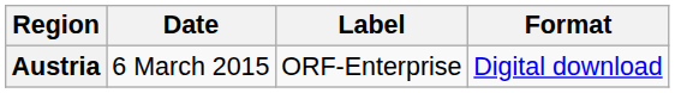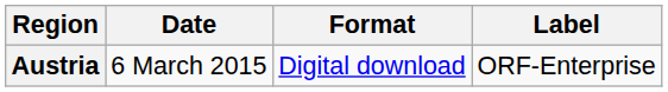columns swapped: Format <-> Label
